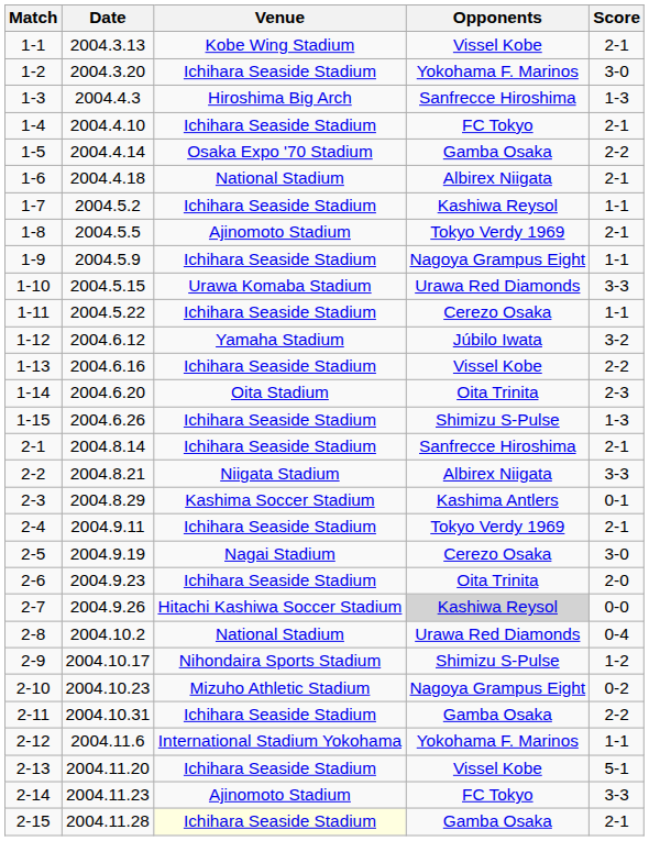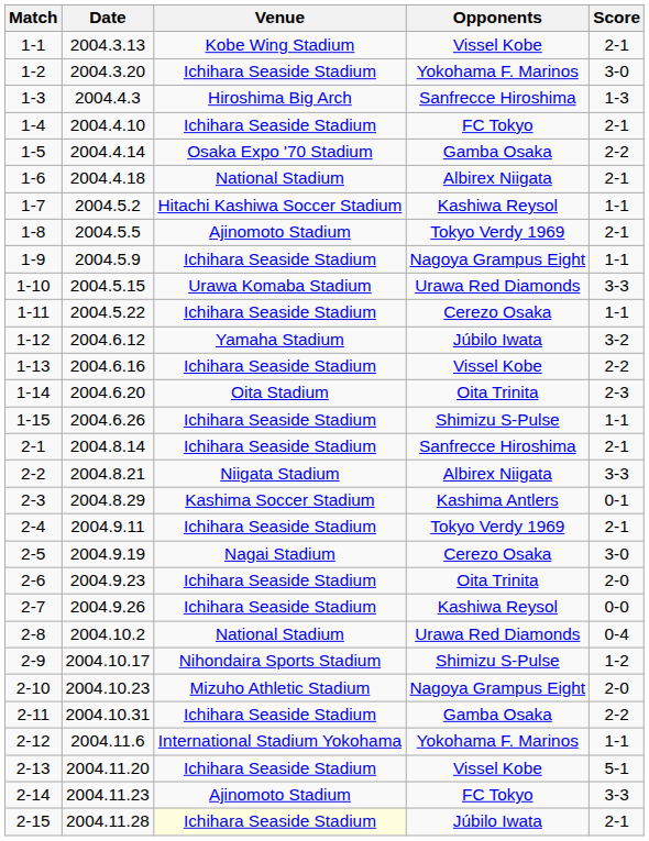1-7 | Venue: Ichihara Seaside Stadium -> Hitachi Kashiwa Soccer Stadium
1-15 | Score: 1-3 -> 1-1
2-7 | Venue: Hitachi Kashiwa Soccer Stadium -> Ichihara Seaside Stadium
2-7 | Opponents: lightgrey background -> no background
2-10 | Score: 0-2 -> 2-0
2-15 | Opponents: Gamba Osaka -> Júbilo Iwata
